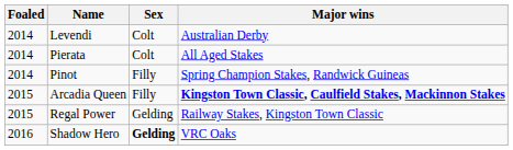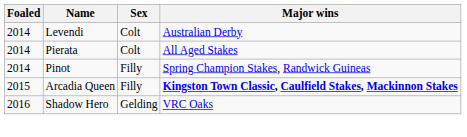- row: 2015 | Regal Power | Gelding | Railway Stakes, Kingston Town Classic
Shadow Hero | Sex: bold -> normal
